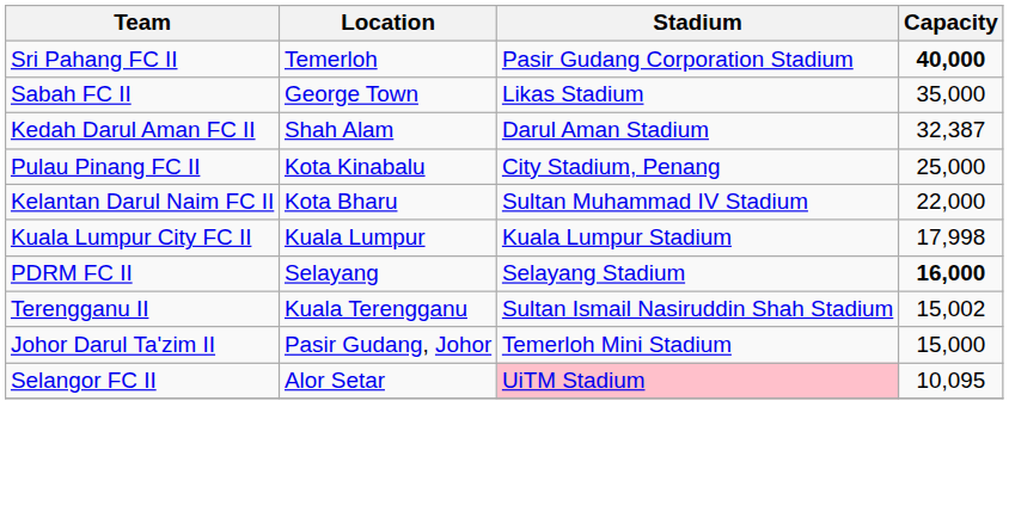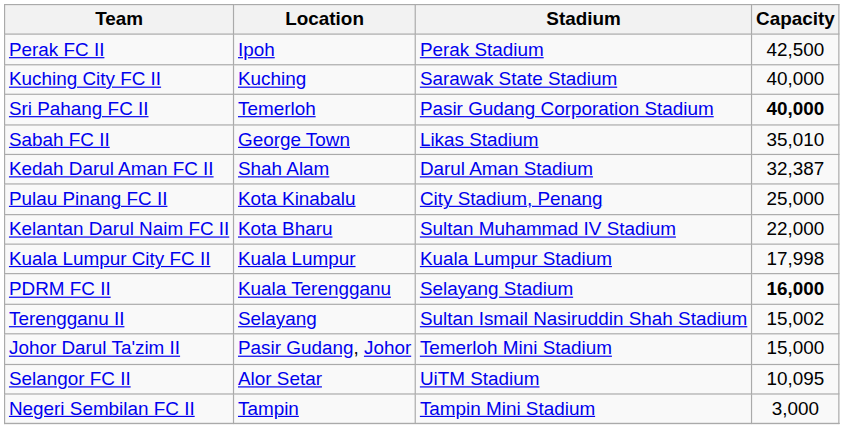+ row: Perak FC II | Ipoh | Perak Stadium | 42,500
+ row: Kuching City FC II | Kuching | Sarawak State Stadium | 40,000
Sabah FC II | Capacity: 35,000 -> 35,010
PDRM FC II | Location: Selayang -> Kuala Terengganu
Terengganu II | Location: Kuala Terengganu -> Selayang
Selangor FC II | Stadium: pink background -> no background
+ row: Negeri Sembilan FC II | Tampin | Tampin Mini Stadium | 3,000
